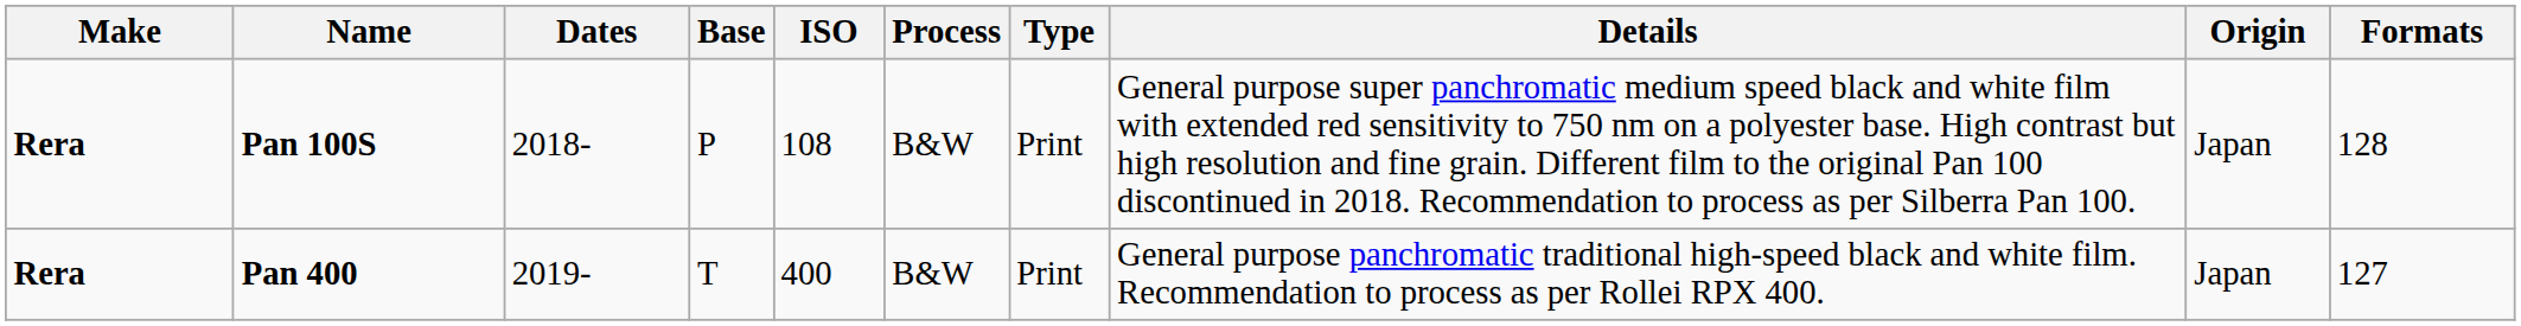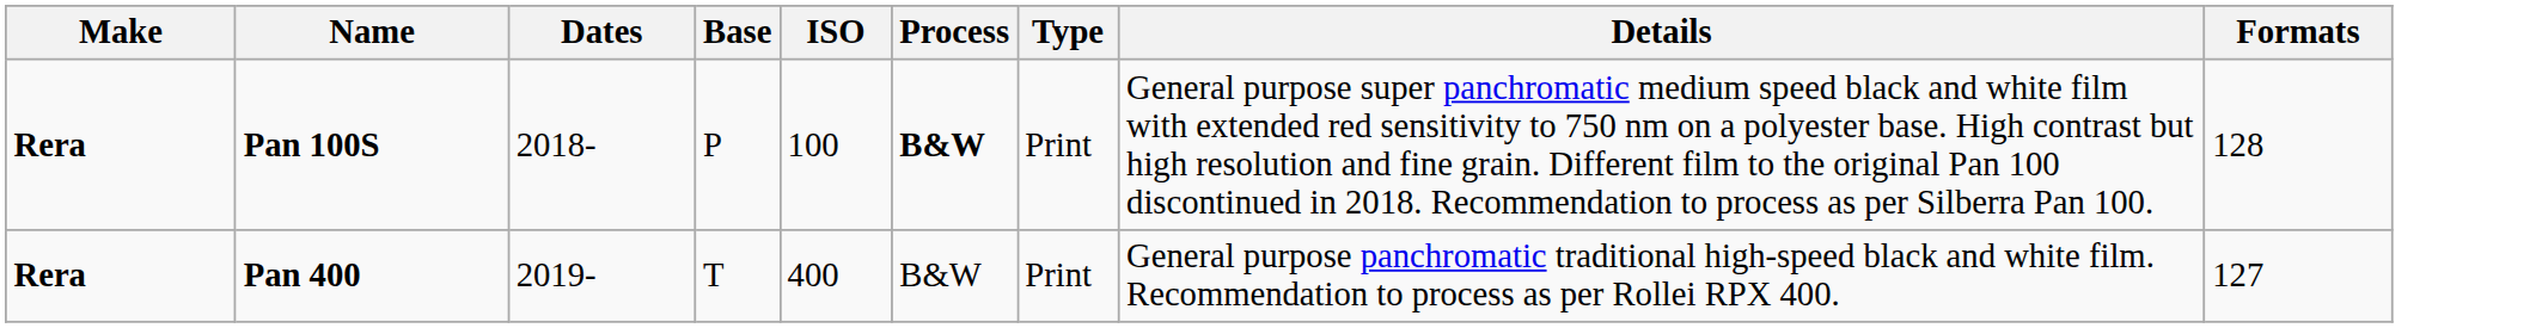- column: Origin | Japan | Japan
Pan 100S | ISO: 108 -> 100
Pan 100S | Process: normal -> bold
